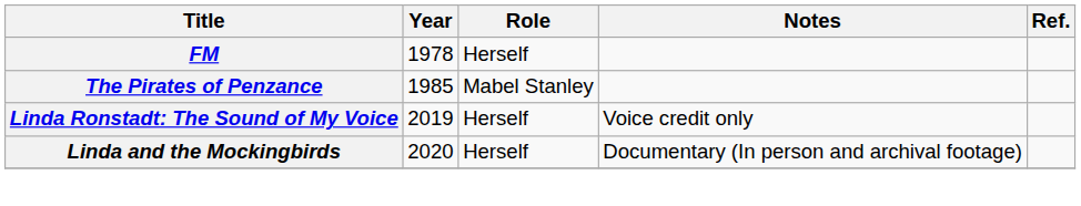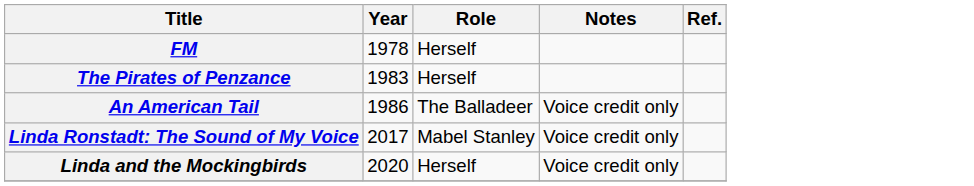The Pirates of Penzance | Year: 1985 -> 1983
The Pirates of Penzance | Role: Mabel Stanley -> Herself
+ row: An American Tail | 1986 | The Balladeer | Voice credit only
Linda Ronstadt: The Sound of My Voice | Year: 2019 -> 2017
Linda Ronstadt: The Sound of My Voice | Role: Herself -> Mabel Stanley
Linda and the Mockingbirds | Notes: Documentary (In person and archival footage) -> Voice credit only
